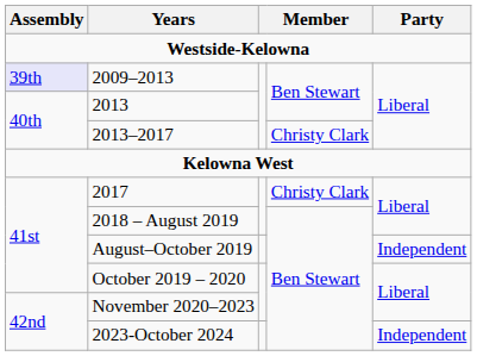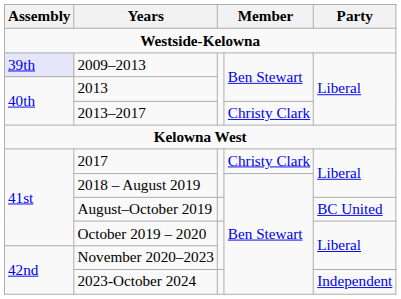August–October 2019 | Party: Independent -> BC United
